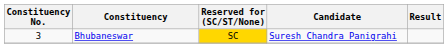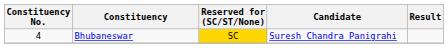Bhubaneswar | Constituency No.: 3 -> 4
